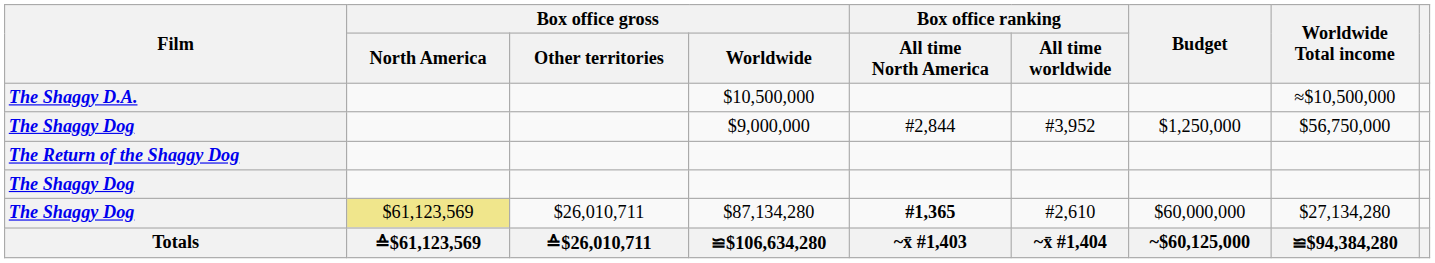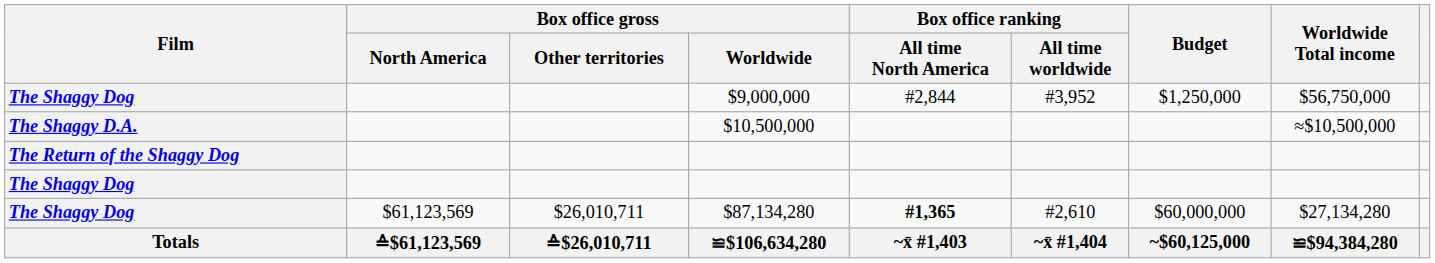rows swapped: $9,000,000 <-> $10,500,000
$87,134,280 | Box office gross / North America: khaki background -> no background
